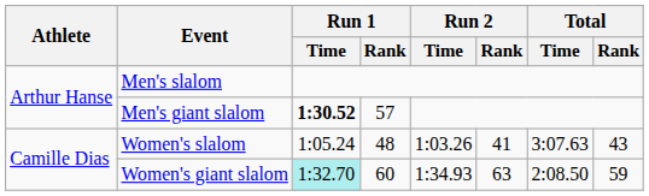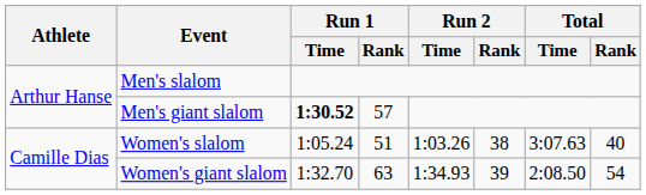Women's slalom | Run 1 / Rank: 48 -> 51
Women's slalom | Run 2 / Rank: 41 -> 38
Women's slalom | Total / Rank: 43 -> 40
Women's giant slalom | Run 1 / Time: paleturquoise background -> no background
Women's giant slalom | Run 1 / Rank: 60 -> 63
Women's giant slalom | Run 2 / Rank: 63 -> 39
Women's giant slalom | Total / Rank: 59 -> 54
